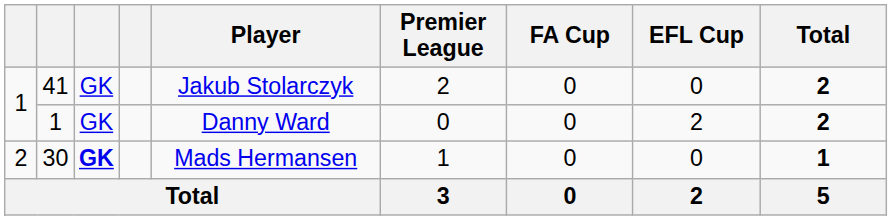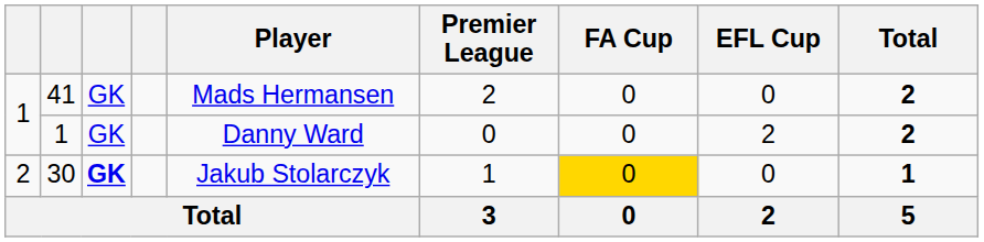41 | Player: Jakub Stolarczyk -> Mads Hermansen
30 | Player: Mads Hermansen -> Jakub Stolarczyk
30 | FA Cup: no background -> gold background
